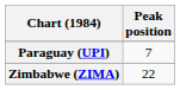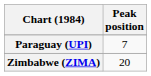Zimbabwe (ZIMA) | Peak position: 22 -> 20
